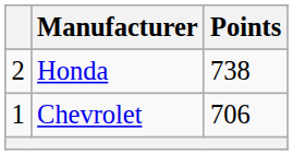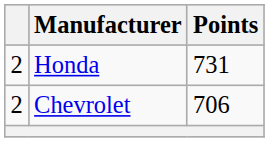Honda | Points: 738 -> 731
Chevrolet | column 1: 1 -> 2
